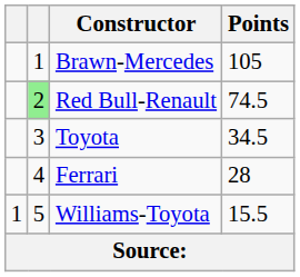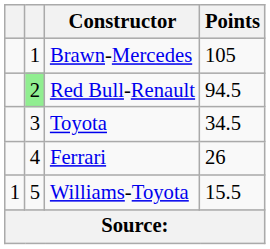Red Bull-Renault | Points: 74.5 -> 94.5
Ferrari | Points: 28 -> 26
